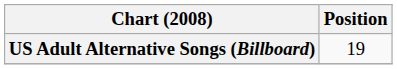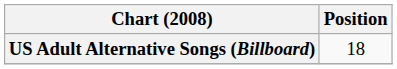US Adult Alternative Songs (Billboard) | Position: 19 -> 18
